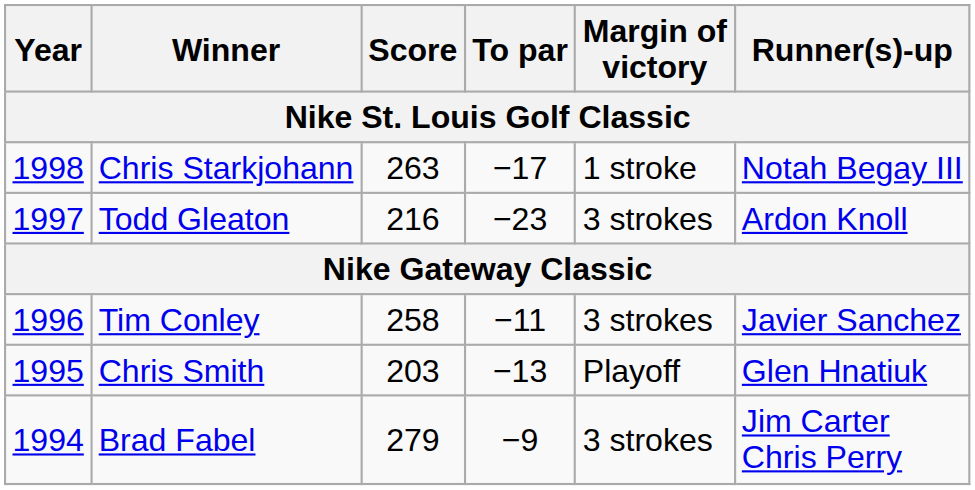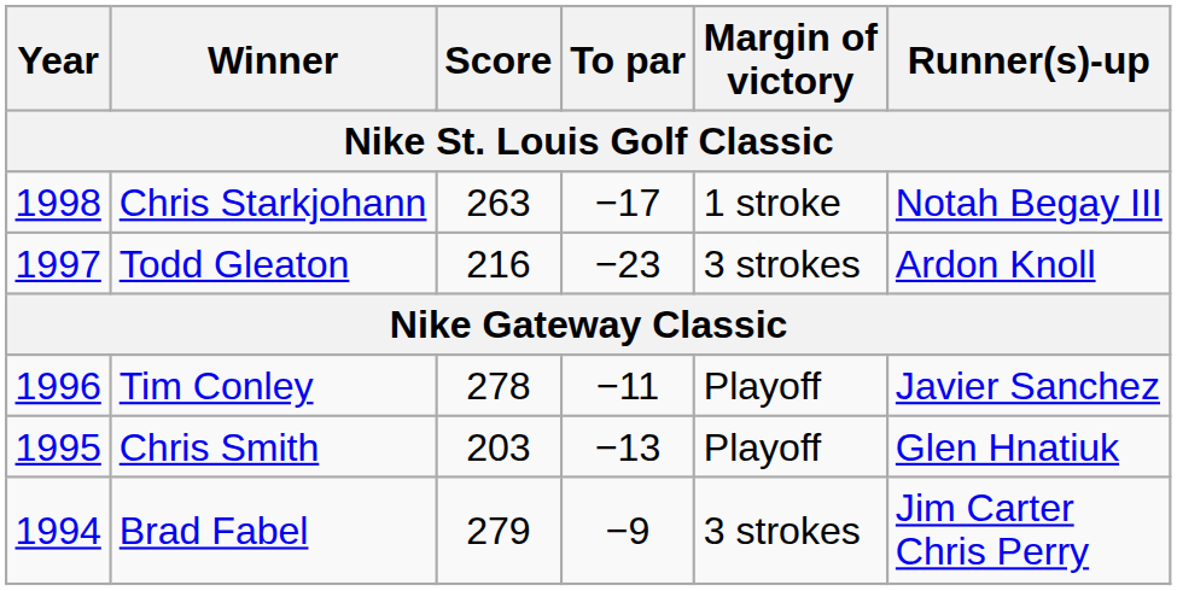Tim Conley | Score: 258 -> 278
Tim Conley | Margin of victory: 3 strokes -> Playoff
